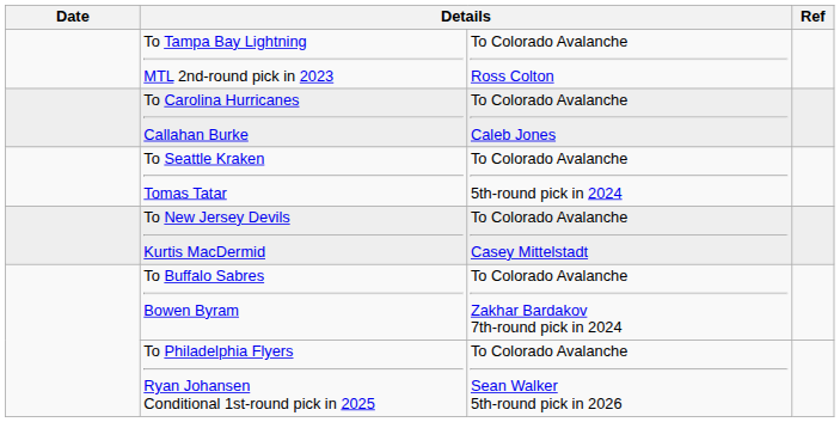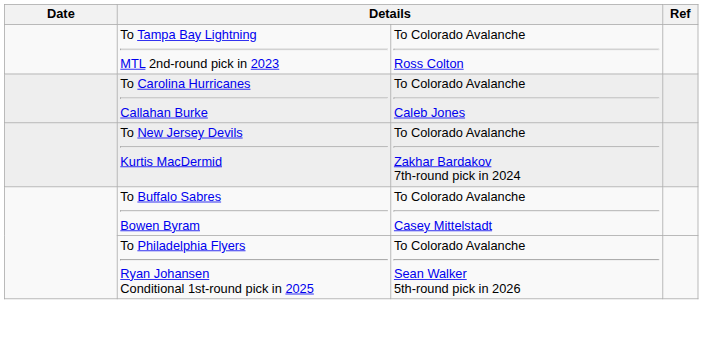- row: To Seattle Kraken Tomas Tatar | To Colorado Avalanche 5th-round pick in 2024
To New Jersey Devils Kurtis MacDermid | column 3: To Colorado Avalanche Casey Mittelstadt -> To Colorado Avalanche Zakhar Bardakov 7th-round pick in 2024
To Buffalo Sabres Bowen Byram | column 3: To Colorado Avalanche Zakhar Bardakov 7th-round pick in 2024 -> To Colorado Avalanche Casey Mittelstadt
